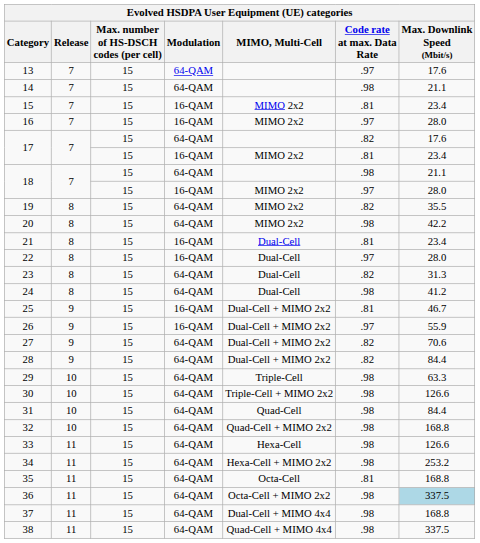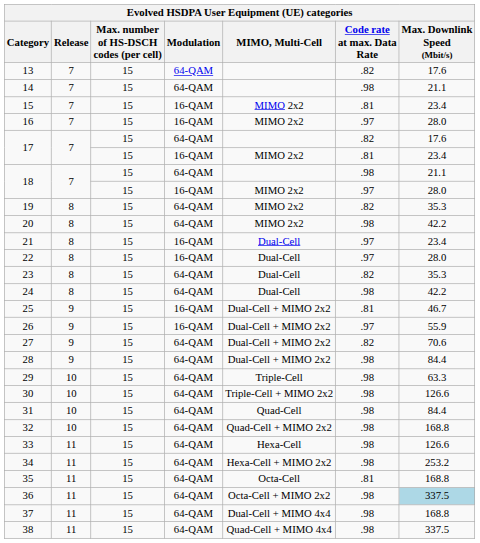13 | Code rate at max. Data Rate: .97 -> .82
19 | Max. Downlink Speed (Mbit/s): 35.5 -> 35.3
21 | Code rate at max. Data Rate: .81 -> .97
23 | Max. Downlink Speed (Mbit/s): 31.3 -> 35.3
24 | Max. Downlink Speed (Mbit/s): 41.2 -> 42.2
28 | Code rate at max. Data Rate: .82 -> .98
